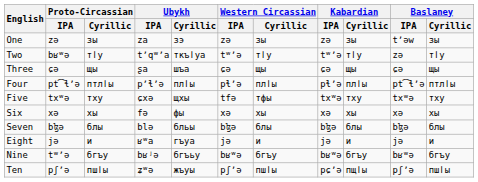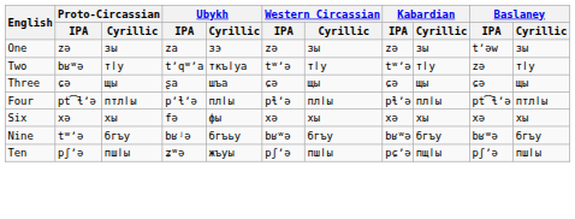- row: Five | txʷə | тху | ɕxə | щхы | tfə | тфы | txʷə | тху | txʷə | тху
- row: Seven | bɮə | блы | blə | бльы | bɮə | блы | bɮə | блы | bɮə | блы
- row: Eight | jə | и | ʁʷa | гъуа | jə | и | jə | и | jə | и
